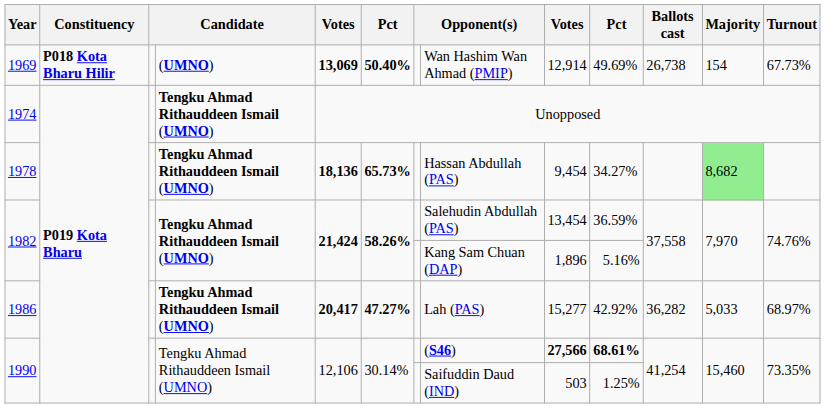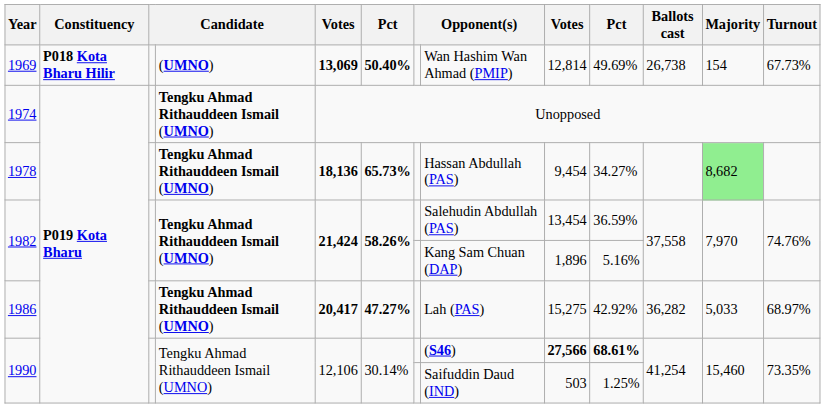1969 | column 9: 12,914 -> 12,814
1986 | column 9: 15,277 -> 15,275
